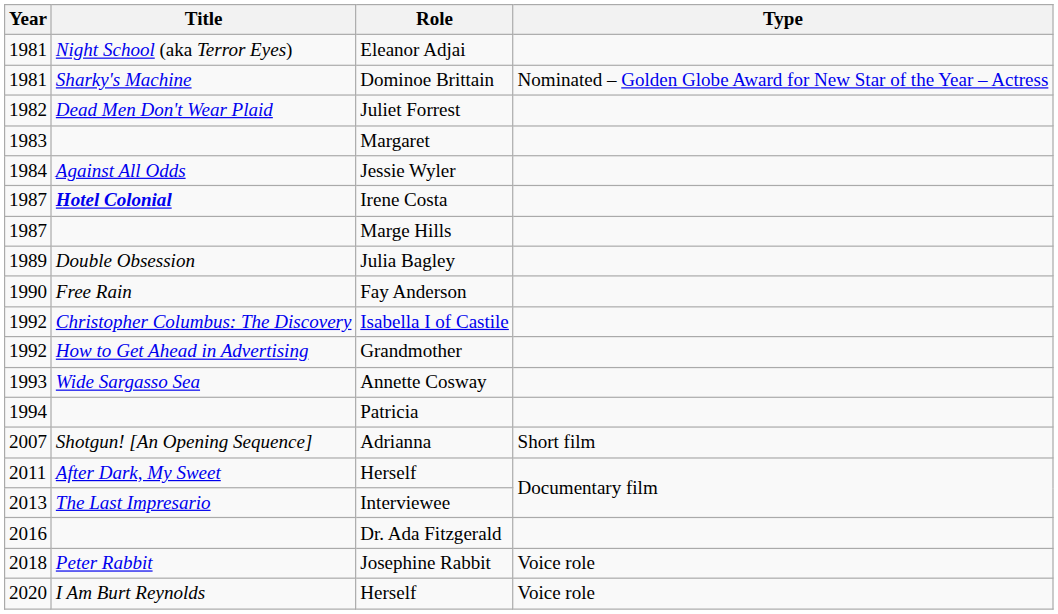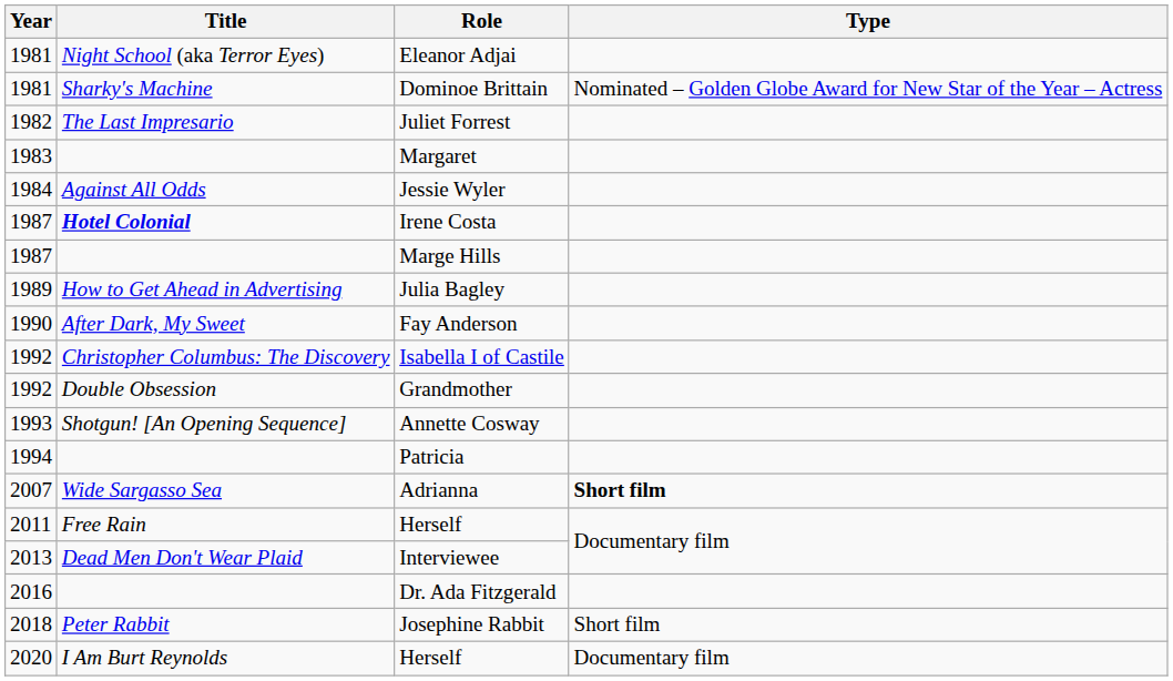Juliet Forrest | Title: Dead Men Don't Wear Plaid -> The Last Impresario
Julia Bagley | Title: Double Obsession -> How to Get Ahead in Advertising
Fay Anderson | Title: Free Rain -> After Dark, My Sweet
Grandmother | Title: How to Get Ahead in Advertising -> Double Obsession
Annette Cosway | Title: Wide Sargasso Sea -> Shotgun! [An Opening Sequence]
Adrianna | Title: Shotgun! [An Opening Sequence] -> Wide Sargasso Sea
Adrianna | Type: normal -> bold
2011 / Herself | Title: After Dark, My Sweet -> Free Rain
Interviewee | Title: The Last Impresario -> Dead Men Don't Wear Plaid
Josephine Rabbit | Type: Voice role -> Short film
2020 / Herself | Type: Voice role -> Documentary film
